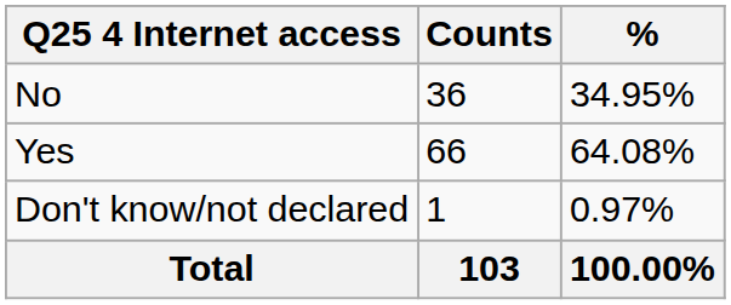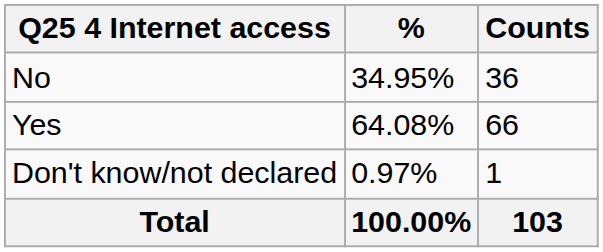columns swapped: Counts <-> %
